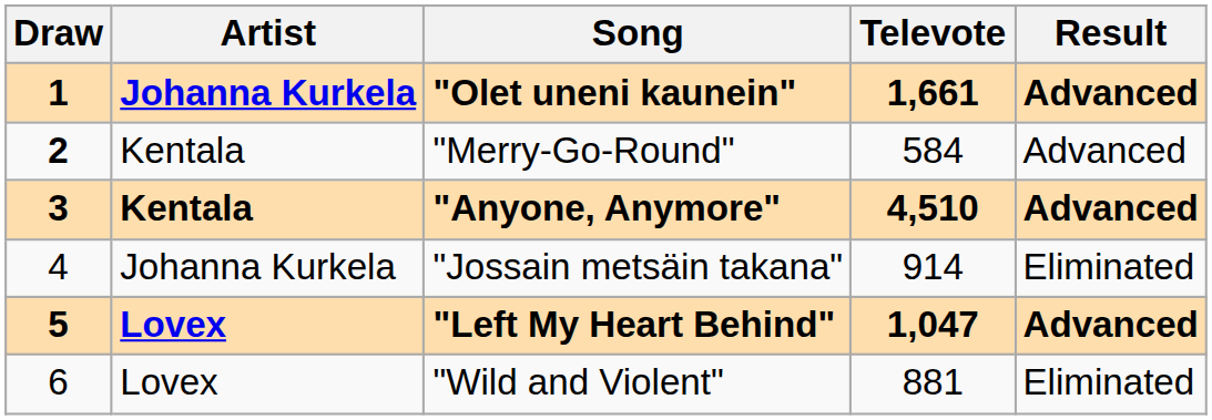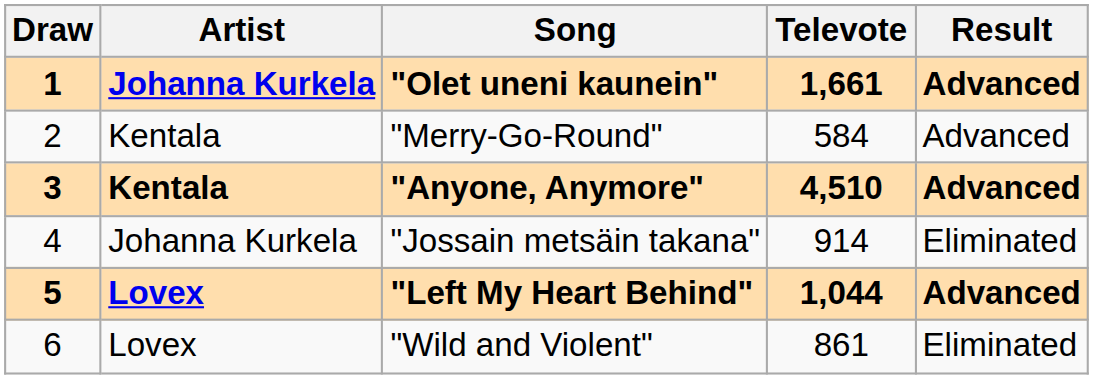"Merry-Go-Round" | Draw: bold -> normal
"Left My Heart Behind" | Televote: 1,047 -> 1,044
"Wild and Violent" | Televote: 881 -> 861
